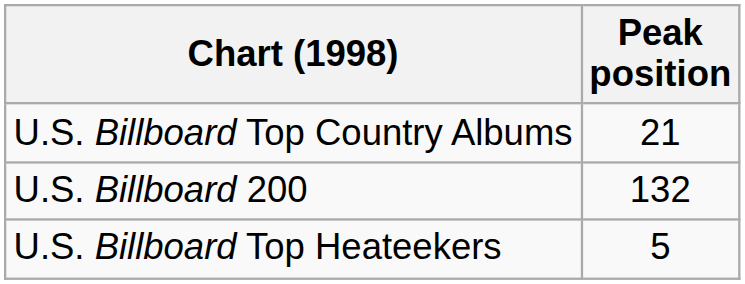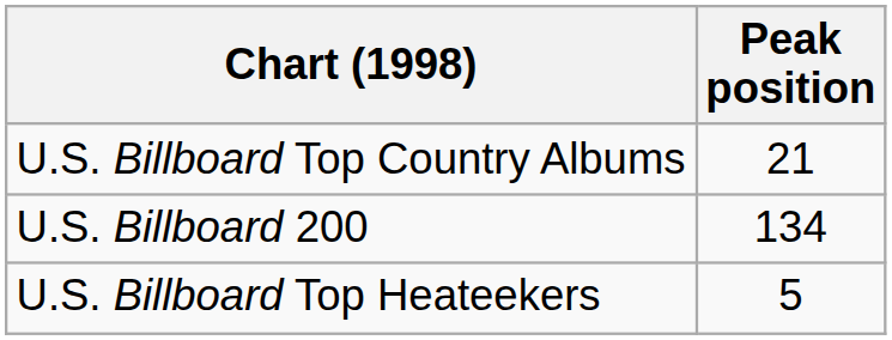U.S. Billboard 200 | Peak position: 132 -> 134
